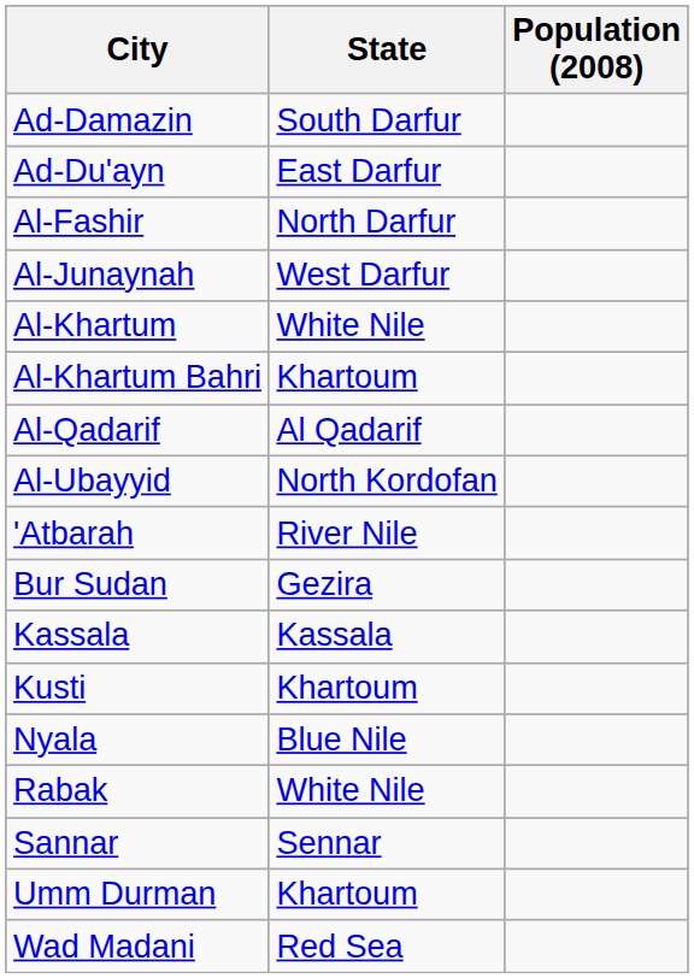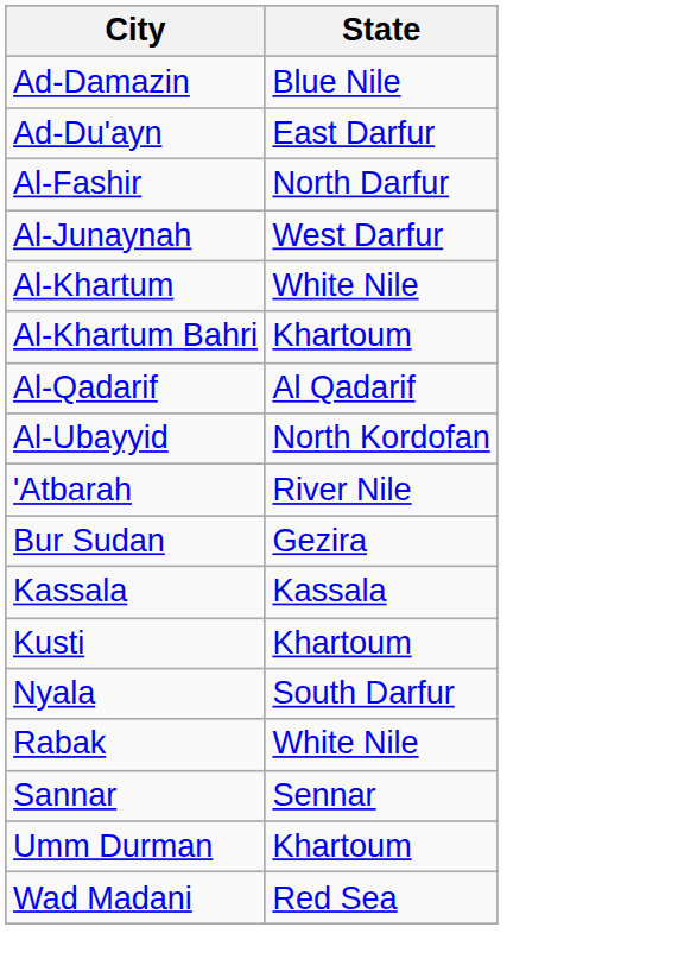- column: Population (2008)
Ad-Damazin | State: South Darfur -> Blue Nile
Nyala | State: Blue Nile -> South Darfur
